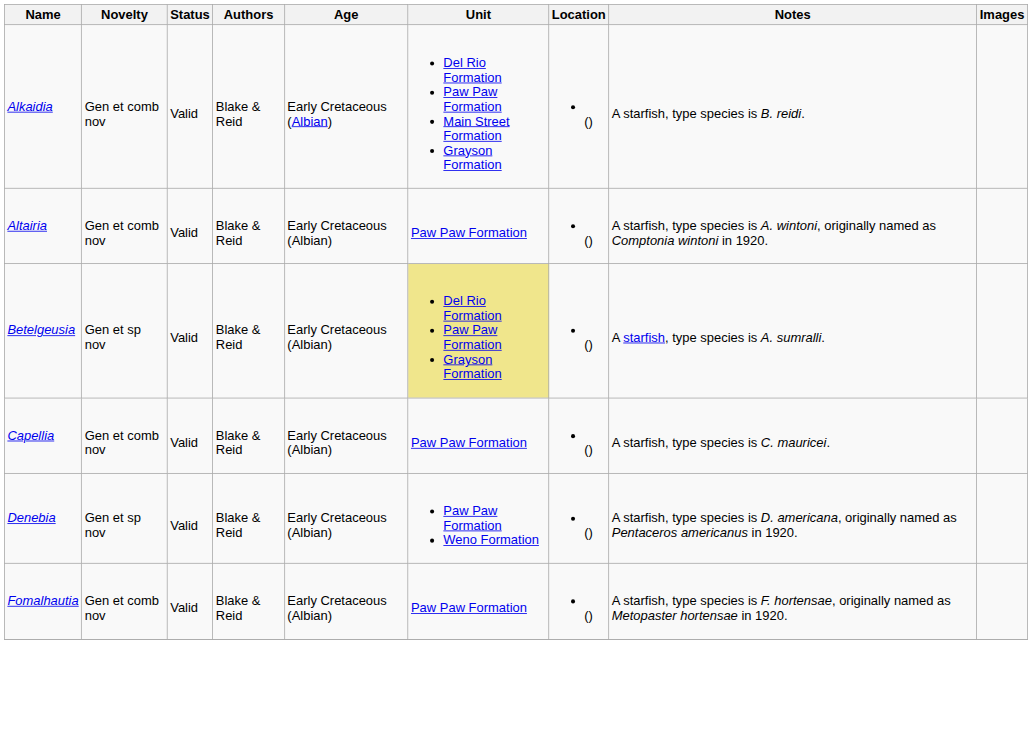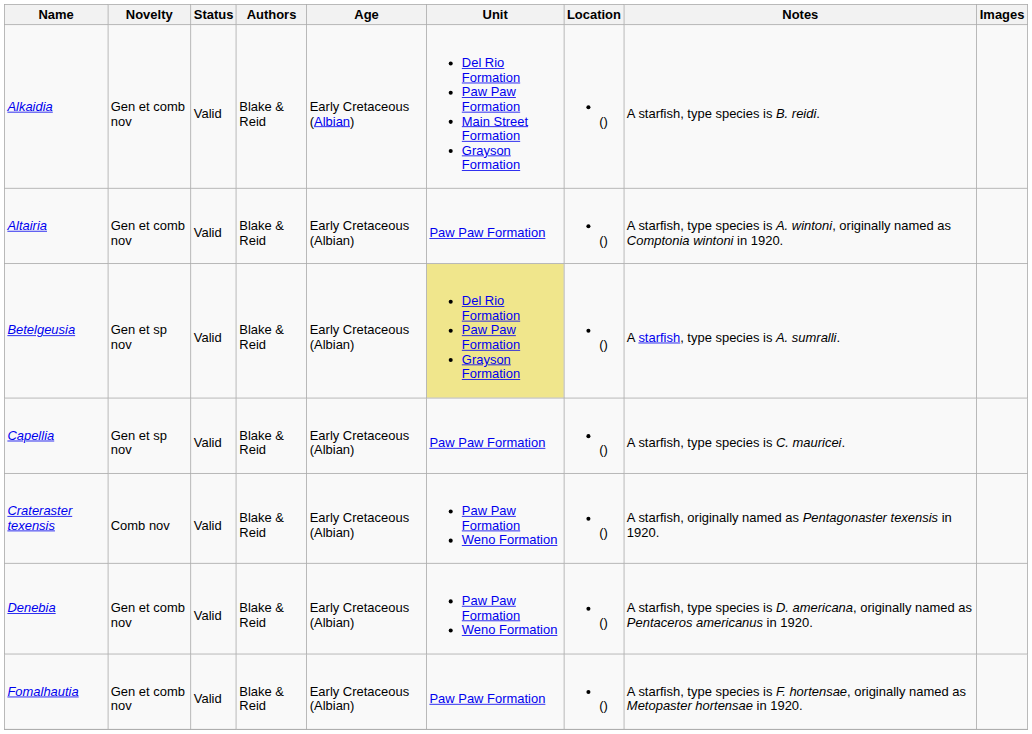Capellia | Novelty: Gen et comb nov -> Gen et sp nov
+ row: Crateraster texensis | Comb nov | Valid | Blake & Reid | Early Cretaceous (Albian) | Paw Paw Formation Weno Formation | () | A starfish, originally named as Pentagonaster texensis in 1920.
Denebia | Novelty: Gen et sp nov -> Gen et comb nov
